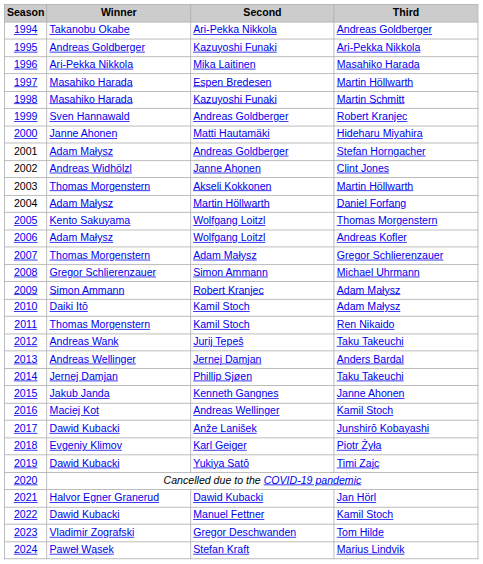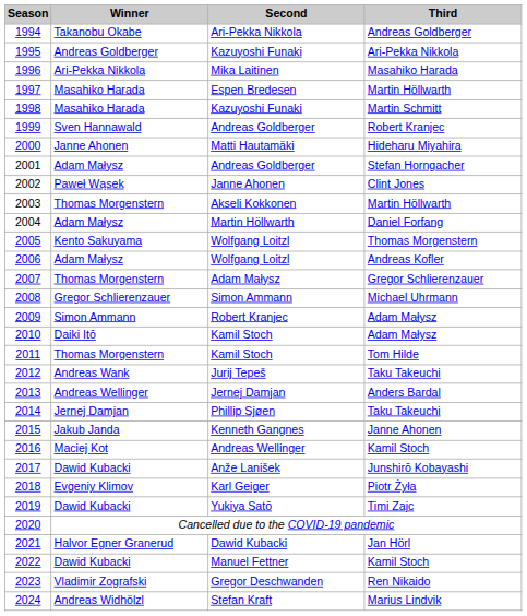2002 | Winner: Andreas Widhölzl -> Paweł Wąsek
2011 | Third: Ren Nikaido -> Tom Hilde
2023 | Third: Tom Hilde -> Ren Nikaido
2024 | Winner: Paweł Wąsek -> Andreas Widhölzl
